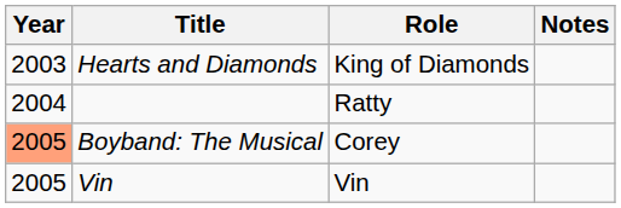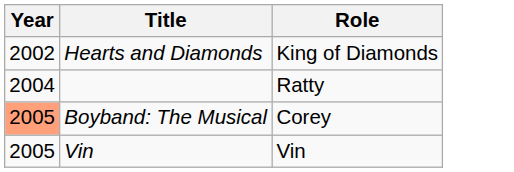- column: Notes
Hearts and Diamonds | Year: 2003 -> 2002
